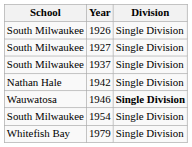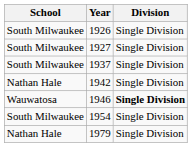1979 | School: Whitefish Bay -> Nathan Hale
